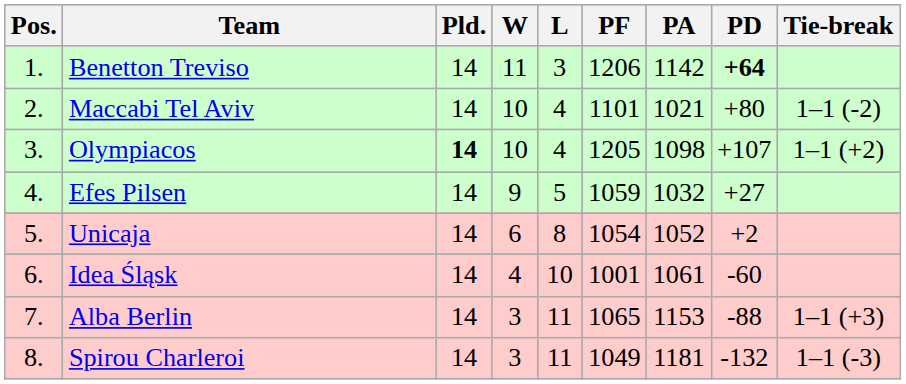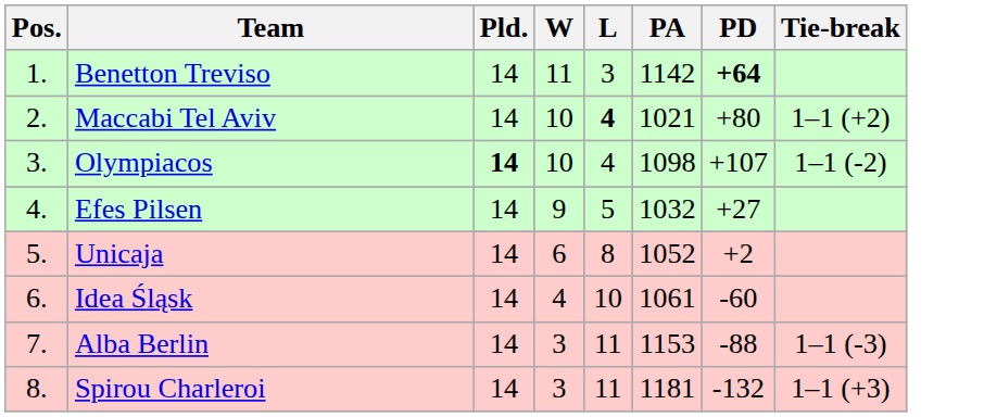- column: PF | 1206 | 1101 | 1205 | 1059 | 1054 | 1001 | 1065 | 1049
Maccabi Tel Aviv | L: normal -> bold
Maccabi Tel Aviv | Tie-break: 1–1 (-2) -> 1–1 (+2)
Olympiacos | Tie-break: 1–1 (+2) -> 1–1 (-2)
Alba Berlin | Tie-break: 1–1 (+3) -> 1–1 (-3)
Spirou Charleroi | Tie-break: 1–1 (-3) -> 1–1 (+3)
